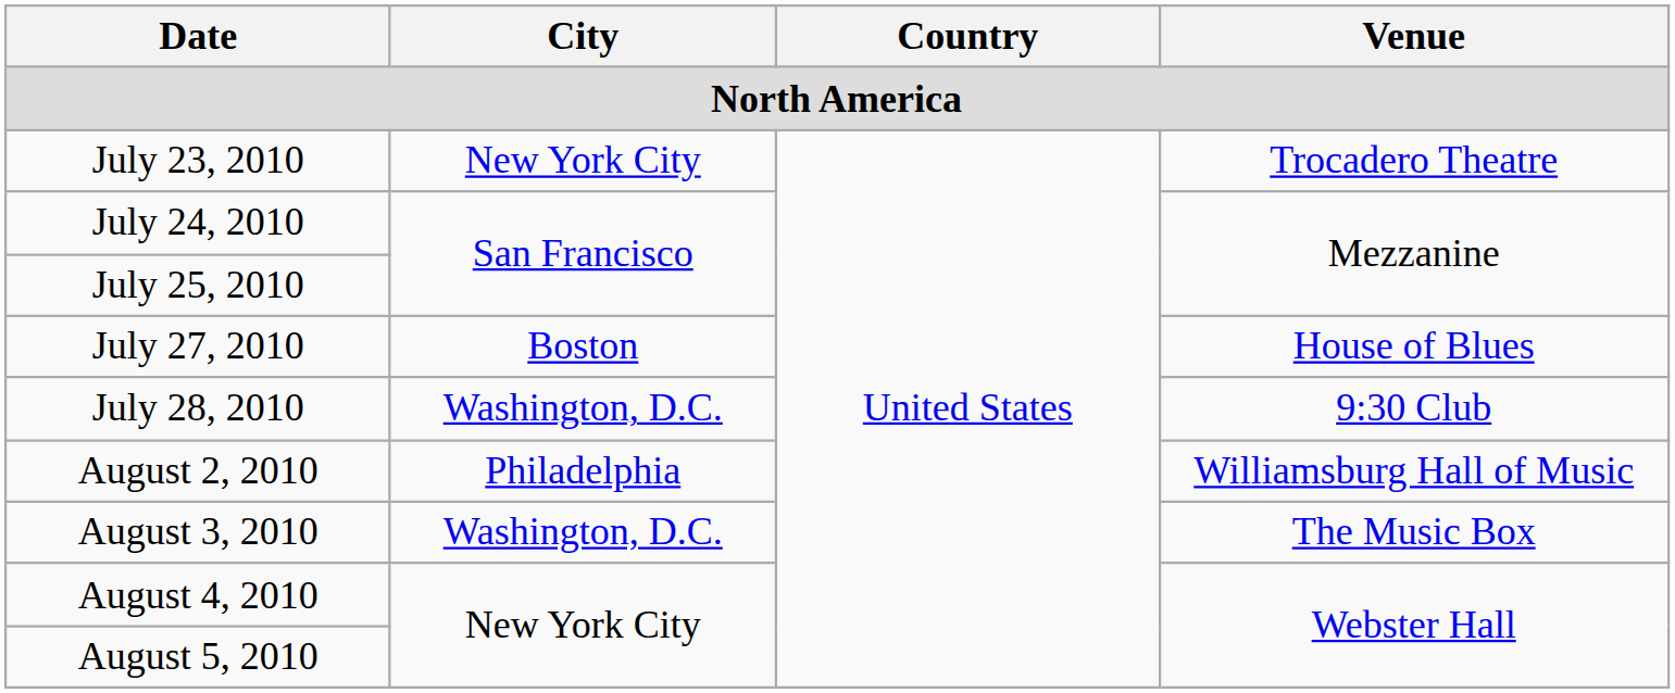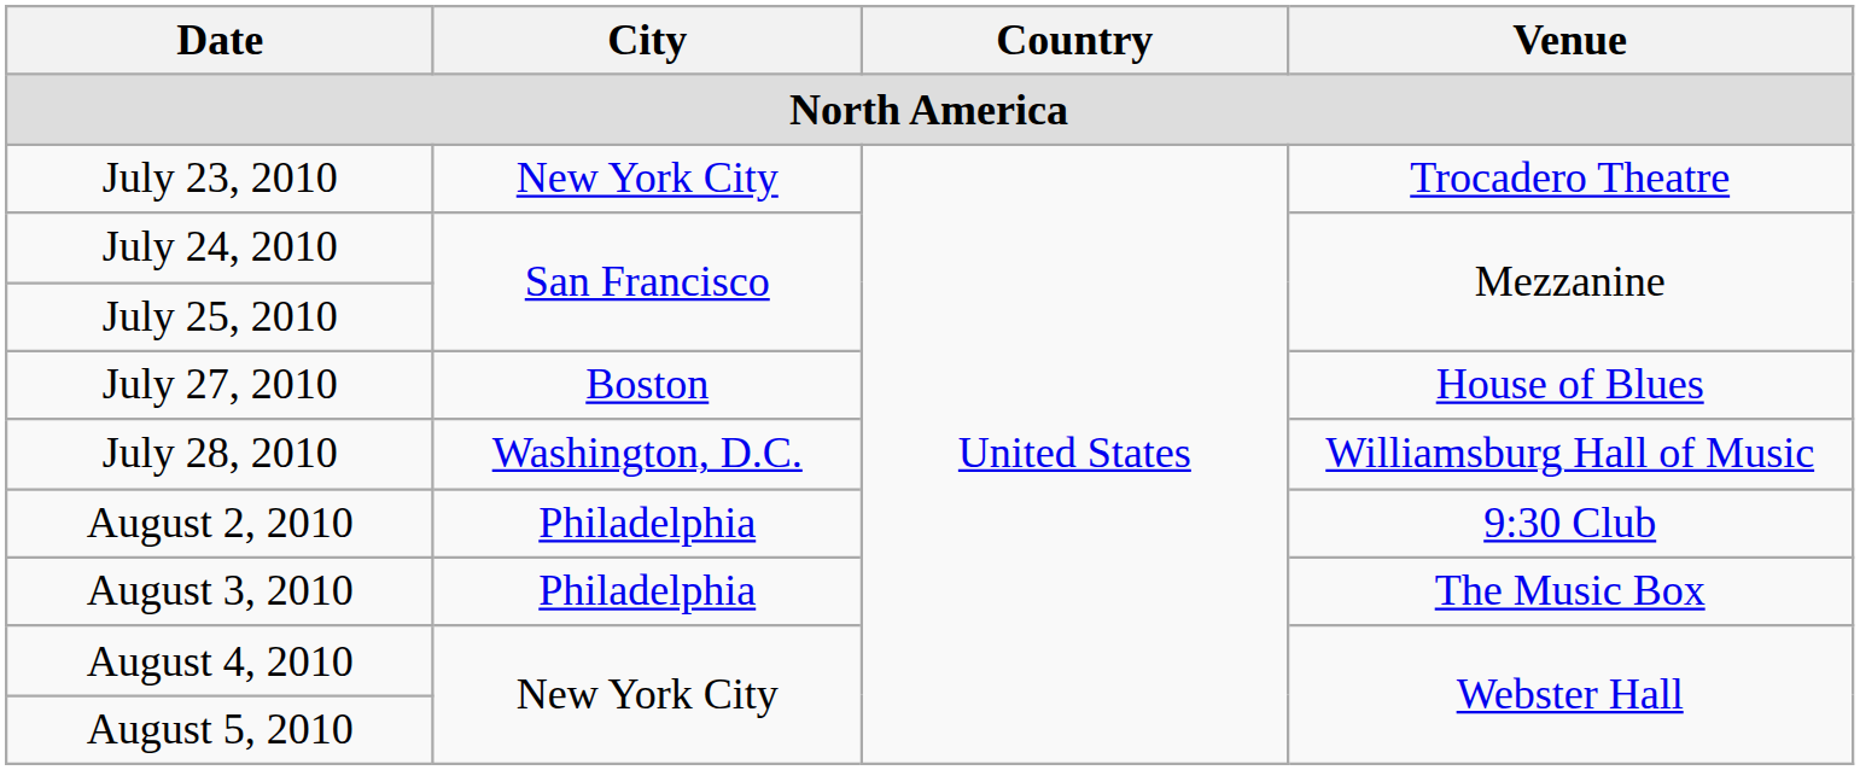July 28, 2010 | Venue: 9:30 Club -> Williamsburg Hall of Music
August 2, 2010 | Venue: Williamsburg Hall of Music -> 9:30 Club
August 3, 2010 | City: Washington, D.C. -> Philadelphia
